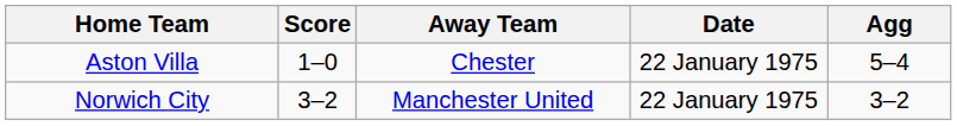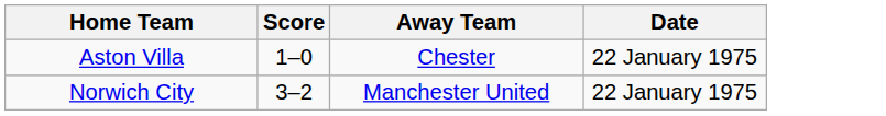- column: Agg | 5–4 | 3–2
